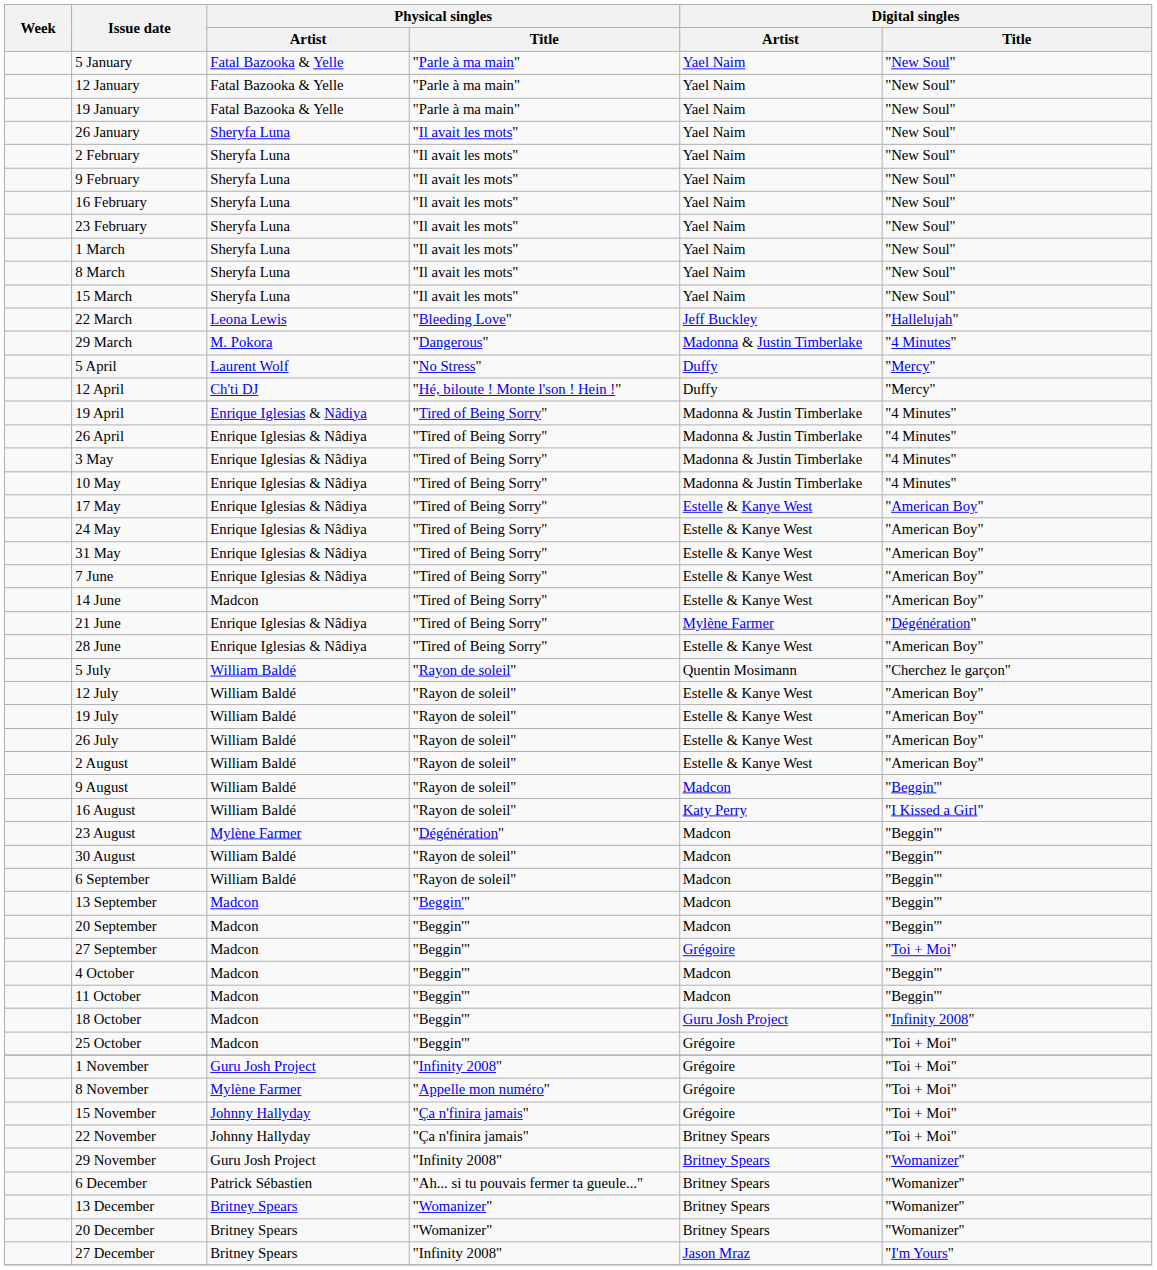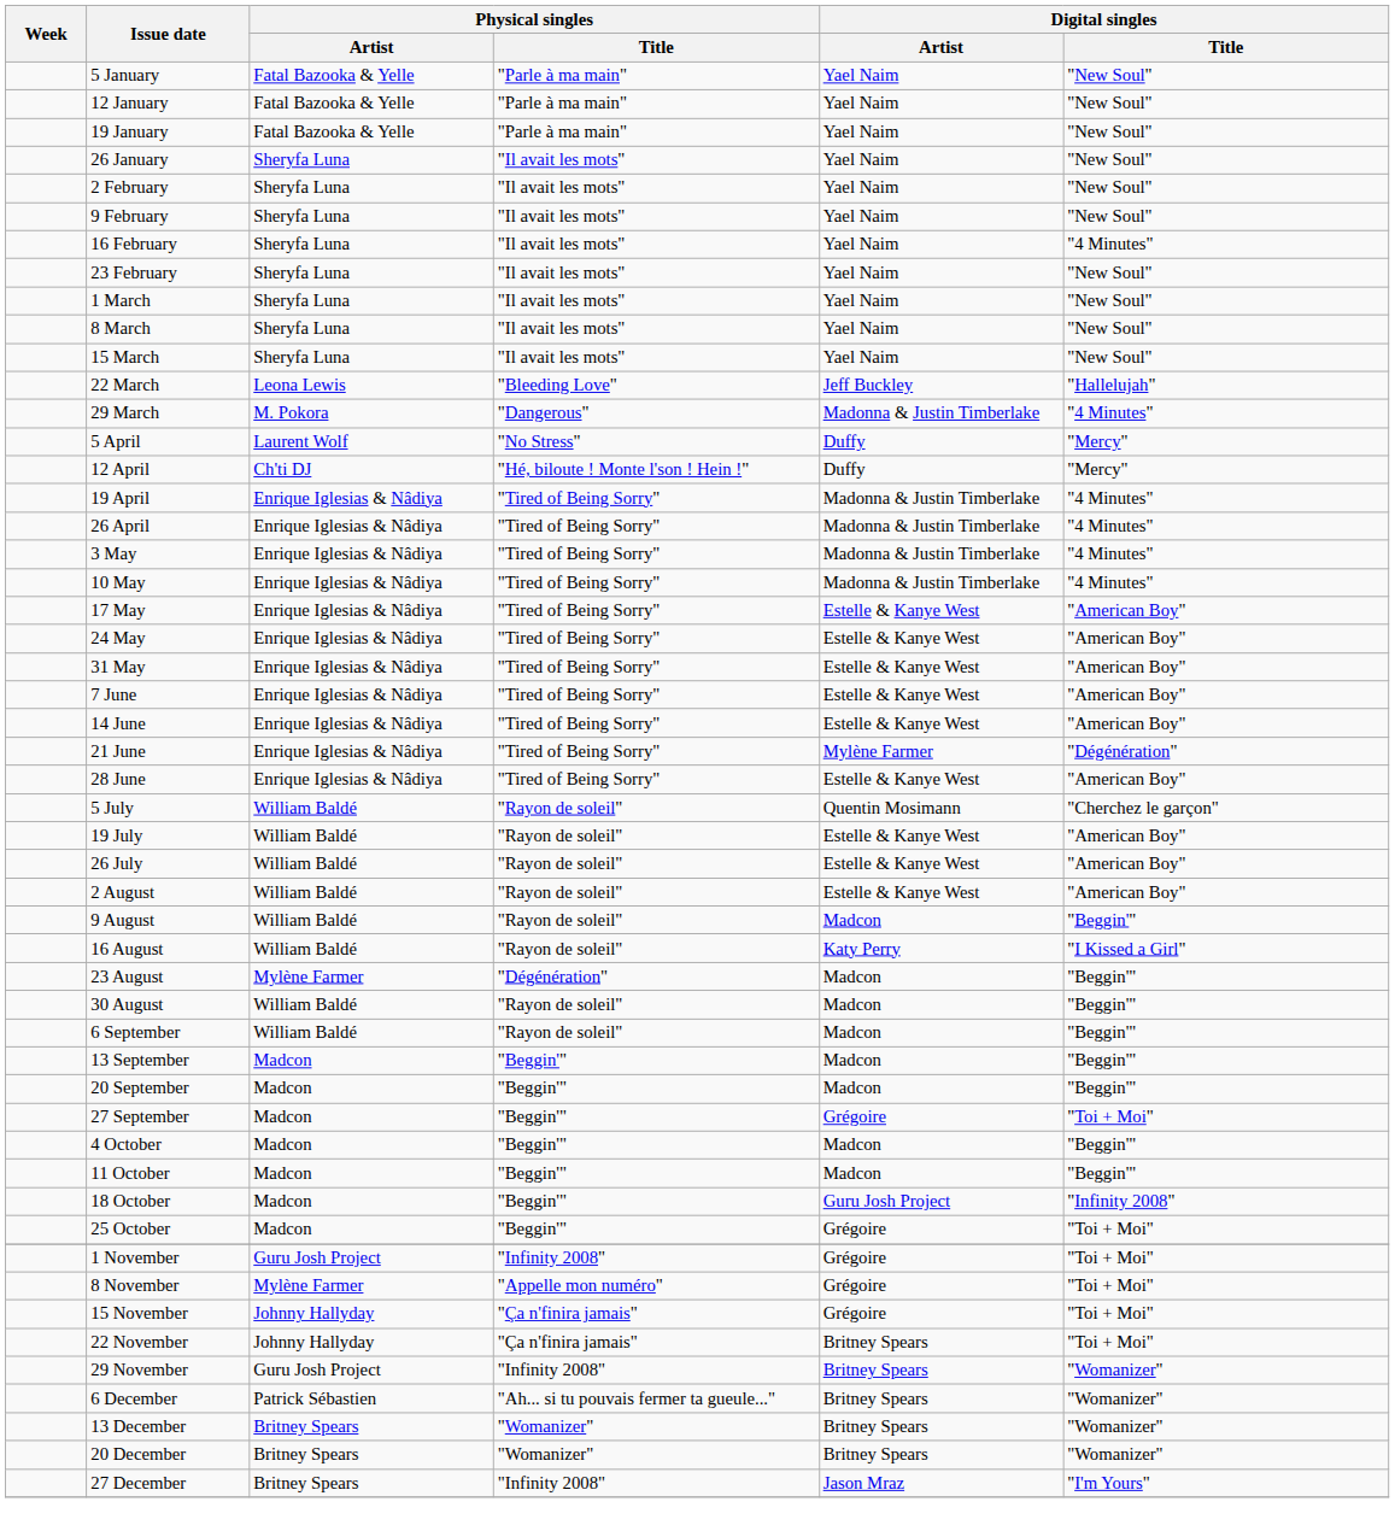16 February | Digital singles / Title: "New Soul" -> "4 Minutes"
14 June | Physical singles / Artist: Madcon -> Enrique Iglesias & Nâdiya
- row: 12 July | William Baldé | "Rayon de soleil" | Estelle & Kanye West | "American Boy"
